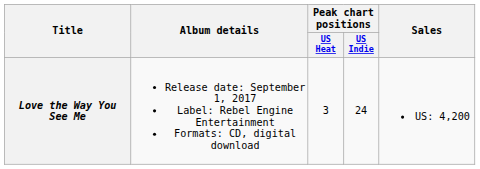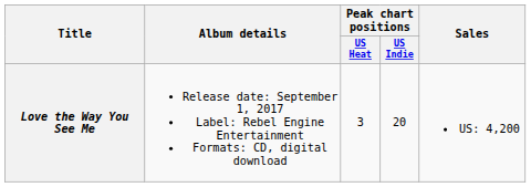Love the Way You See Me | Peak chart positions / US Indie: 24 -> 20
